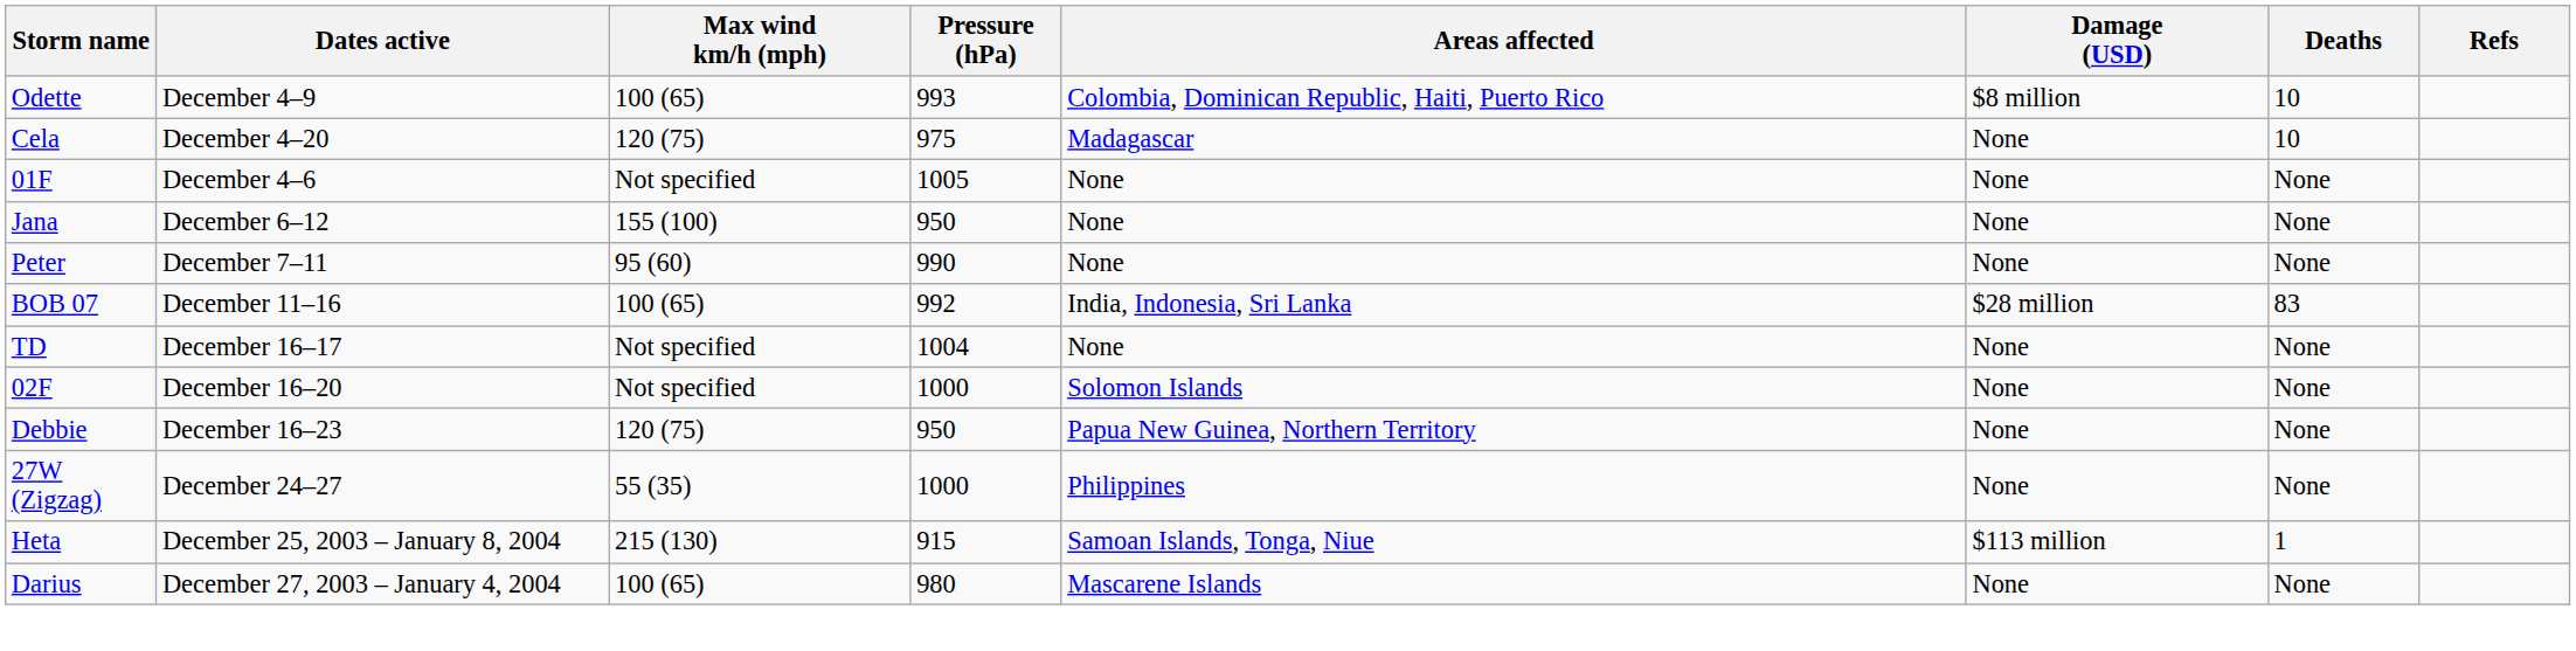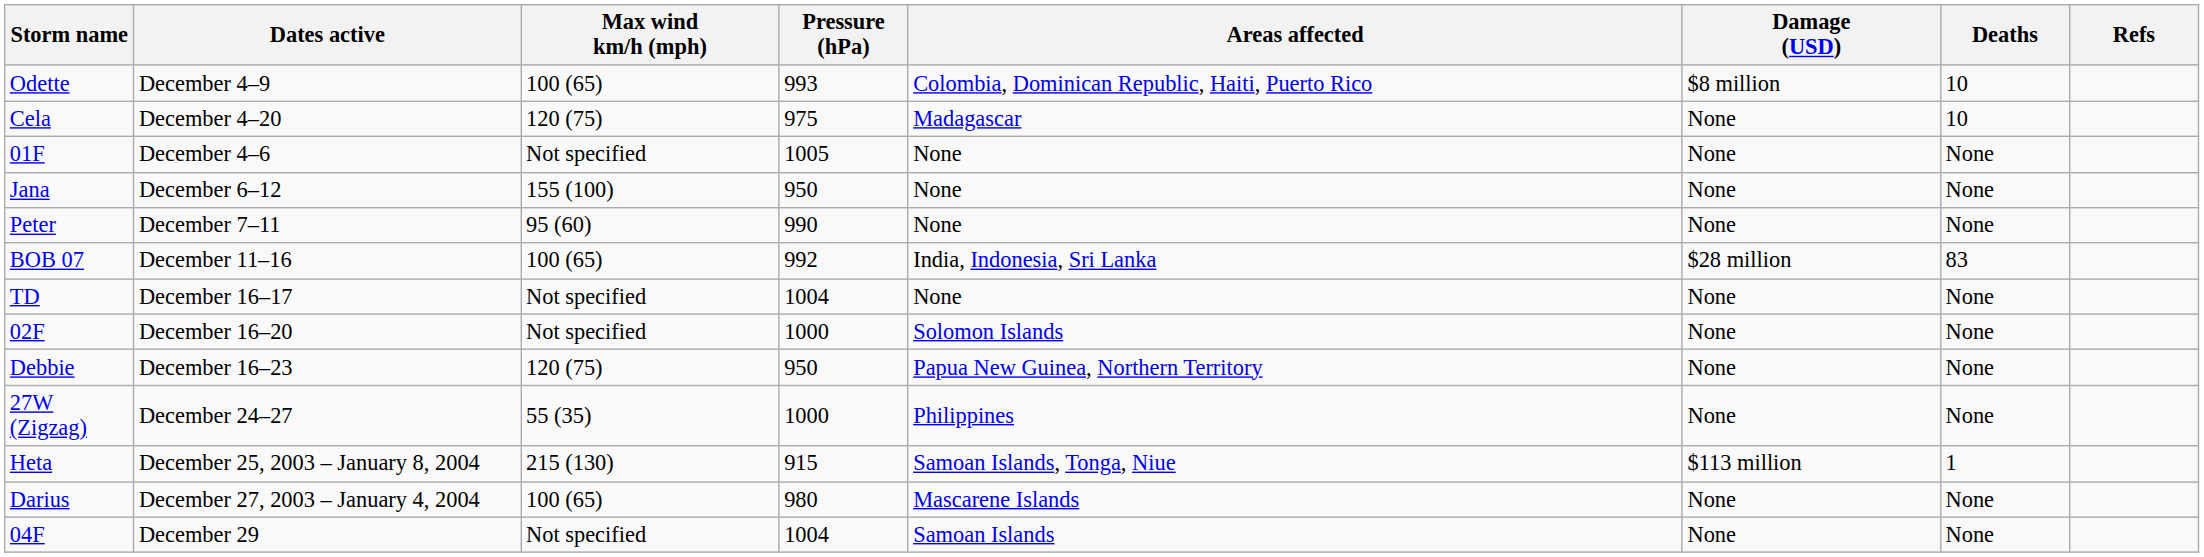+ row: 04F | December 29 | Not specified | 1004 | Samoan Islands | None | None
